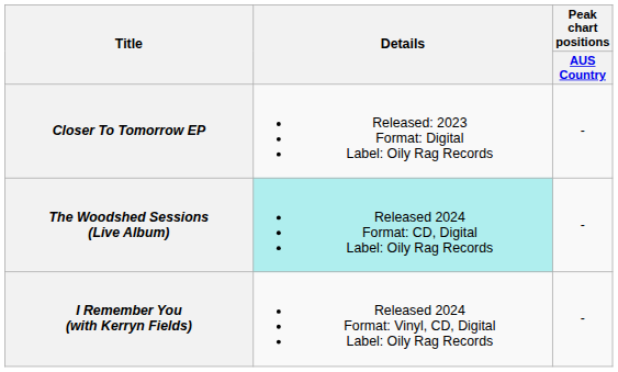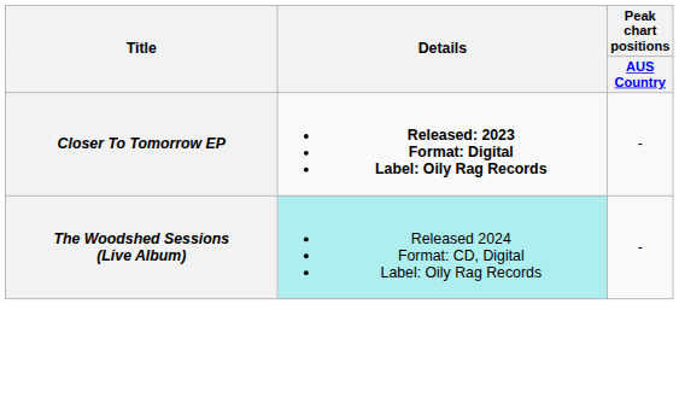Closer To Tomorrow EP | Details: normal -> bold
- row: I Remember You (with Kerryn Fields) | Released 2024 Format: Vinyl, CD, Digital Label: Oily Rag Records | -
